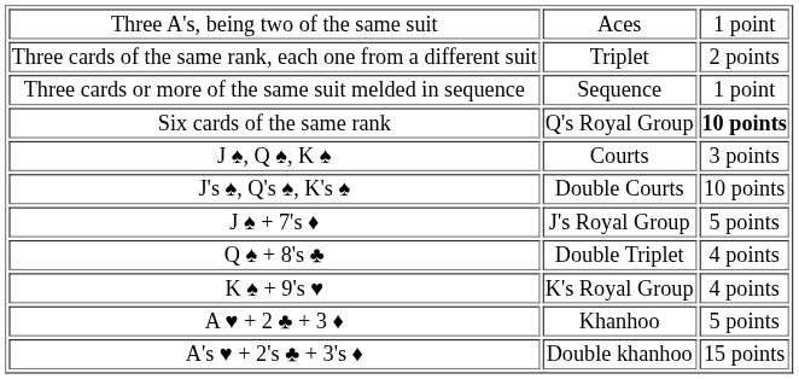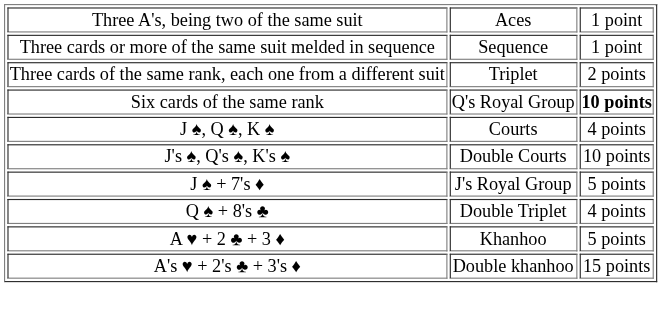rows swapped: Three cards or more of the same suit melded in sequence <-> Three cards of the same rank, each one from a different suit
J ♠, Q ♠, K ♠ | column 3: 3 points -> 4 points
- row: K ♠ + 9's ♥ | K's Royal Group | 4 points
